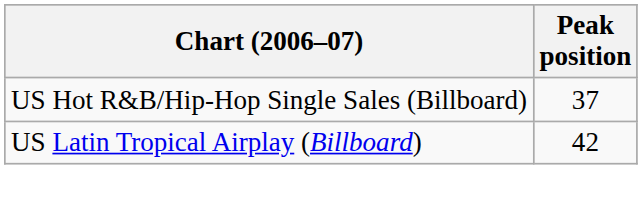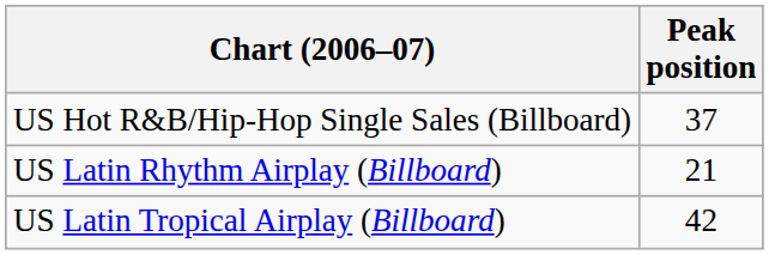+ row: US Latin Rhythm Airplay (Billboard) | 21
